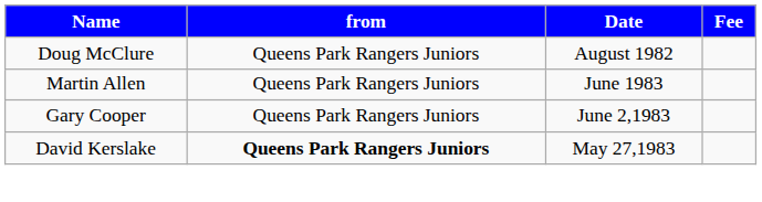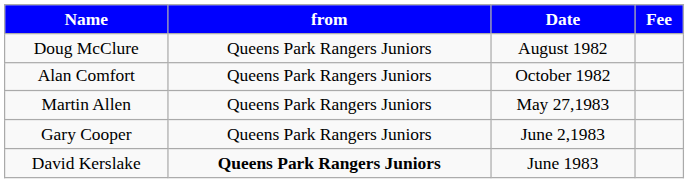+ row: Alan Comfort | Queens Park Rangers Juniors | October 1982
Martin Allen | Date: June 1983 -> May 27,1983
David Kerslake | Date: May 27,1983 -> June 1983
